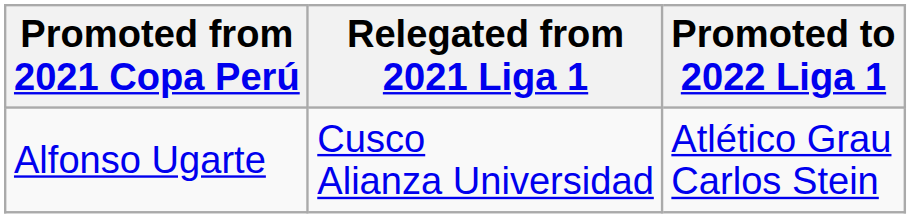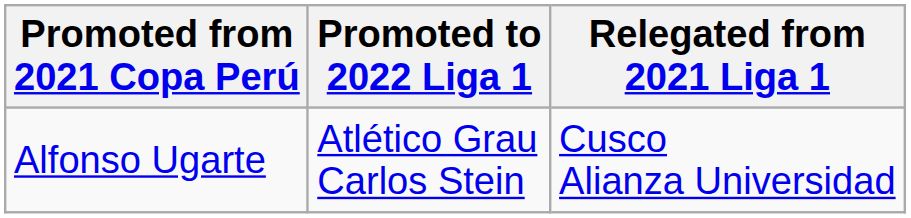columns swapped: Relegated from 2021 Liga 1 <-> Promoted to 2022 Liga 1
